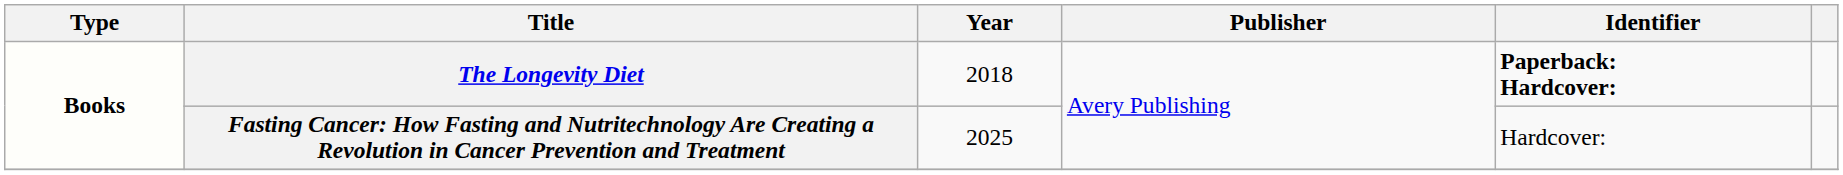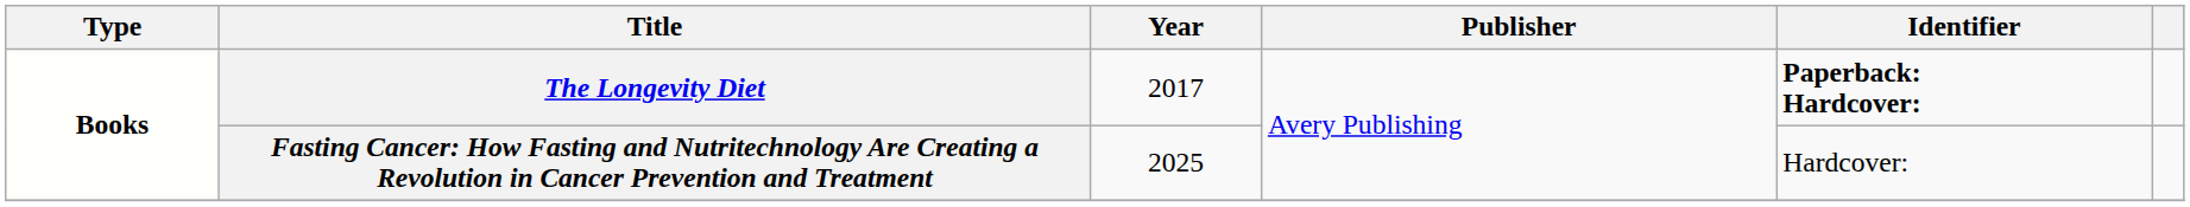The Longevity Diet | Year: 2018 -> 2017
